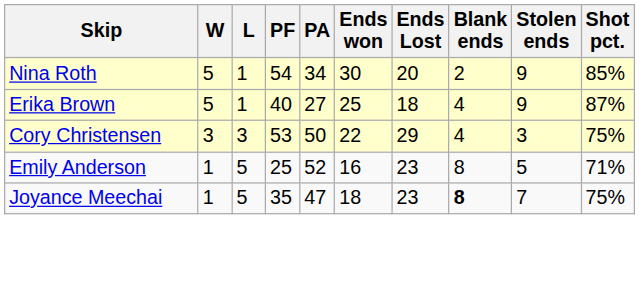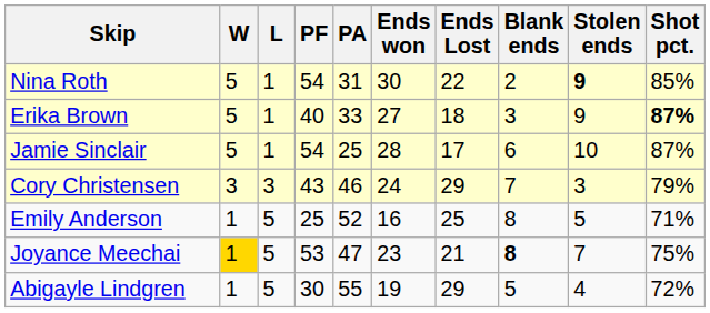Nina Roth | PA: 34 -> 31
Nina Roth | Ends Lost: 20 -> 22
Nina Roth | Stolen ends: normal -> bold
Erika Brown | PA: 27 -> 33
Erika Brown | Ends won: 25 -> 27
Erika Brown | Blank ends: 4 -> 3
Erika Brown | Shot pct.: normal -> bold
+ row: Jamie Sinclair | 5 | 1 | 54 | 25 | 28 | 17 | 6 | 10 | 87%
Cory Christensen | PF: 53 -> 43
Cory Christensen | PA: 50 -> 46
Cory Christensen | Ends won: 22 -> 24
Cory Christensen | Blank ends: 4 -> 7
Cory Christensen | Shot pct.: 75% -> 79%
Emily Anderson | Ends Lost: 23 -> 25
Joyance Meechai | W: no background -> gold background
Joyance Meechai | PF: 35 -> 53
Joyance Meechai | Ends won: 18 -> 23
Joyance Meechai | Ends Lost: 23 -> 21
+ row: Abigayle Lindgren | 1 | 5 | 30 | 55 | 19 | 29 | 5 | 4 | 72%
